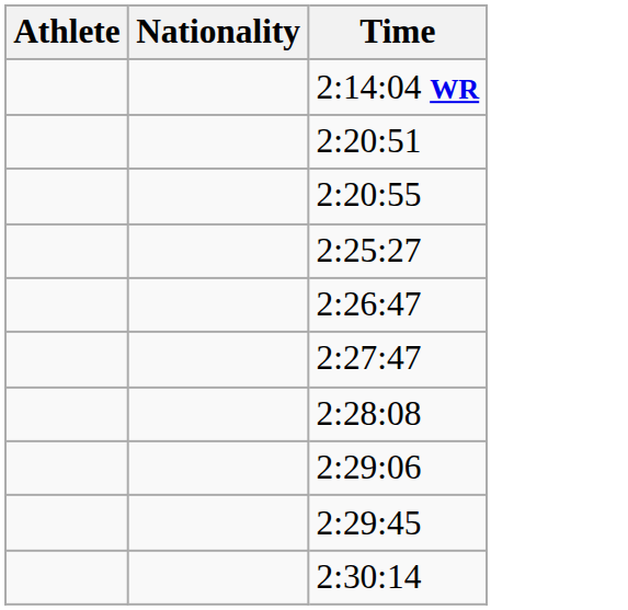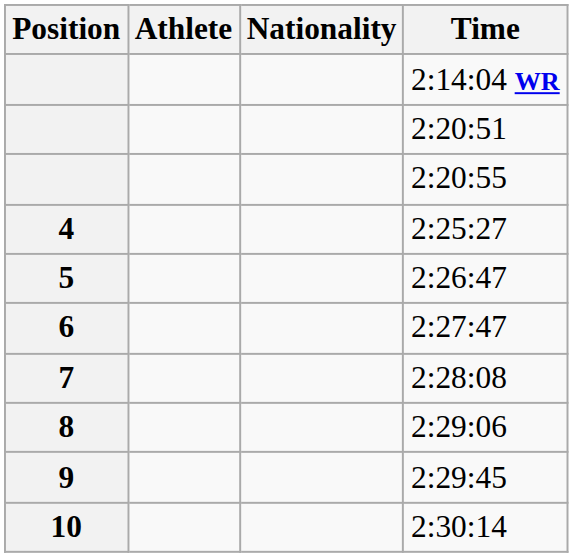+ column: Position | 4 | 5 | 6 | 7 | 8 | 9 | 10
